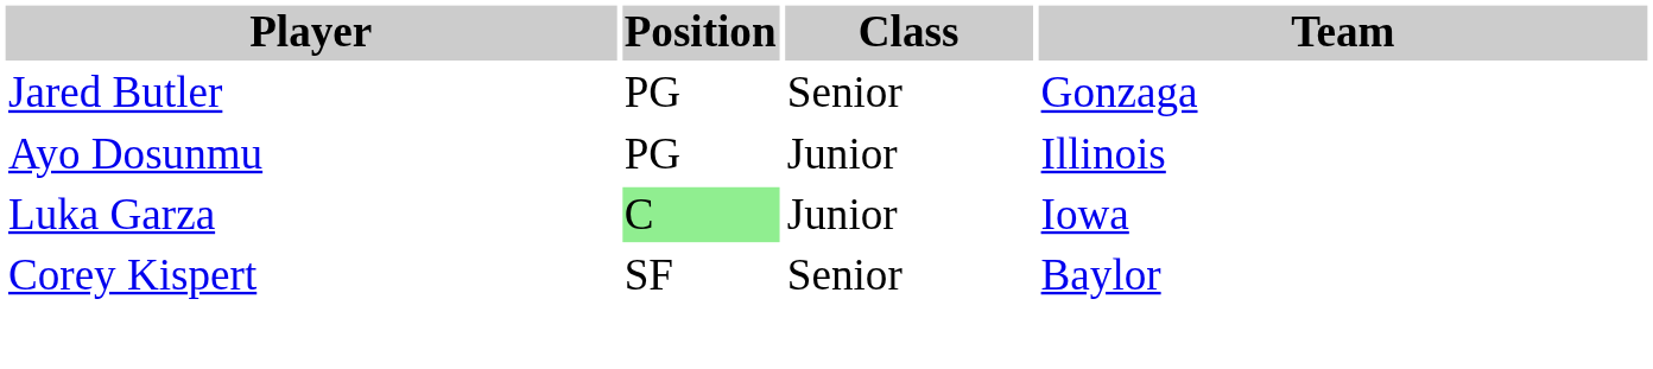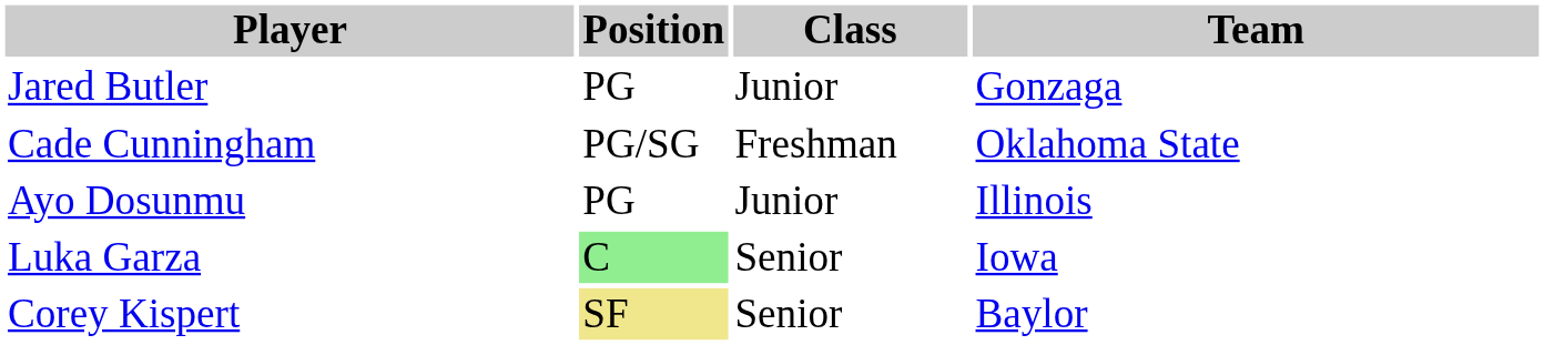Jared Butler | Class: Senior -> Junior
+ row: Cade Cunningham | PG/SG | Freshman | Oklahoma State
Luka Garza | Class: Junior -> Senior
Corey Kispert | Position: no background -> khaki background
